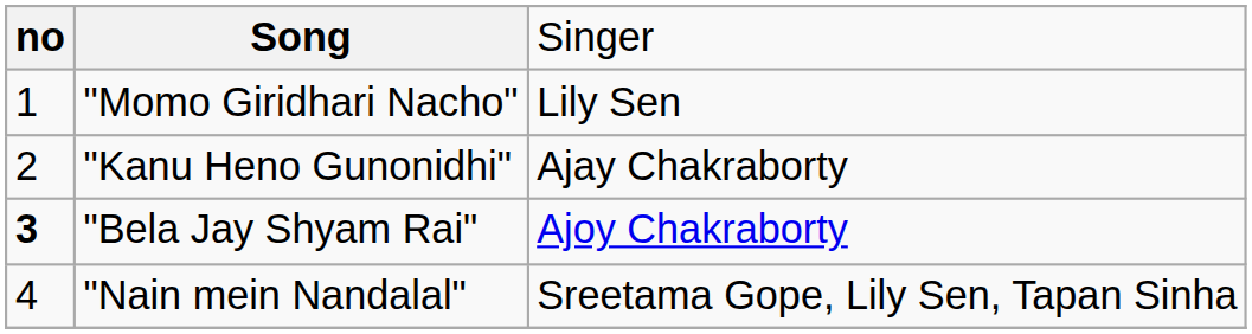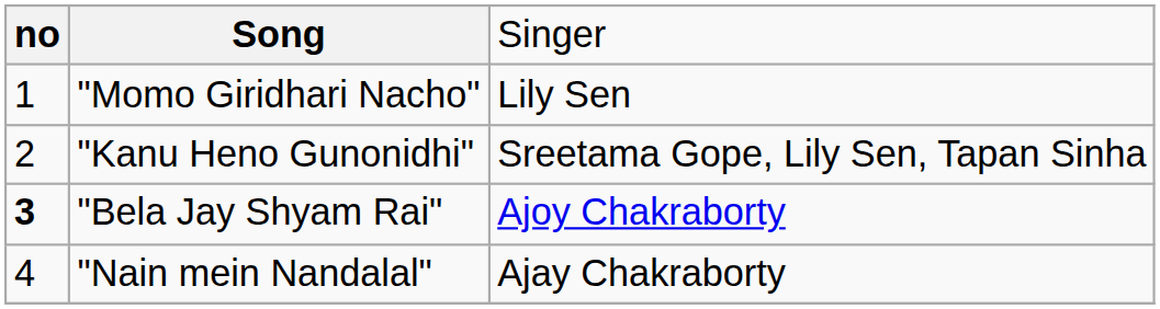"Kanu Heno Gunonidhi" | column 3: Ajay Chakraborty -> Sreetama Gope, Lily Sen, Tapan Sinha
"Nain mein Nandalal" | column 3: Sreetama Gope, Lily Sen, Tapan Sinha -> Ajay Chakraborty
